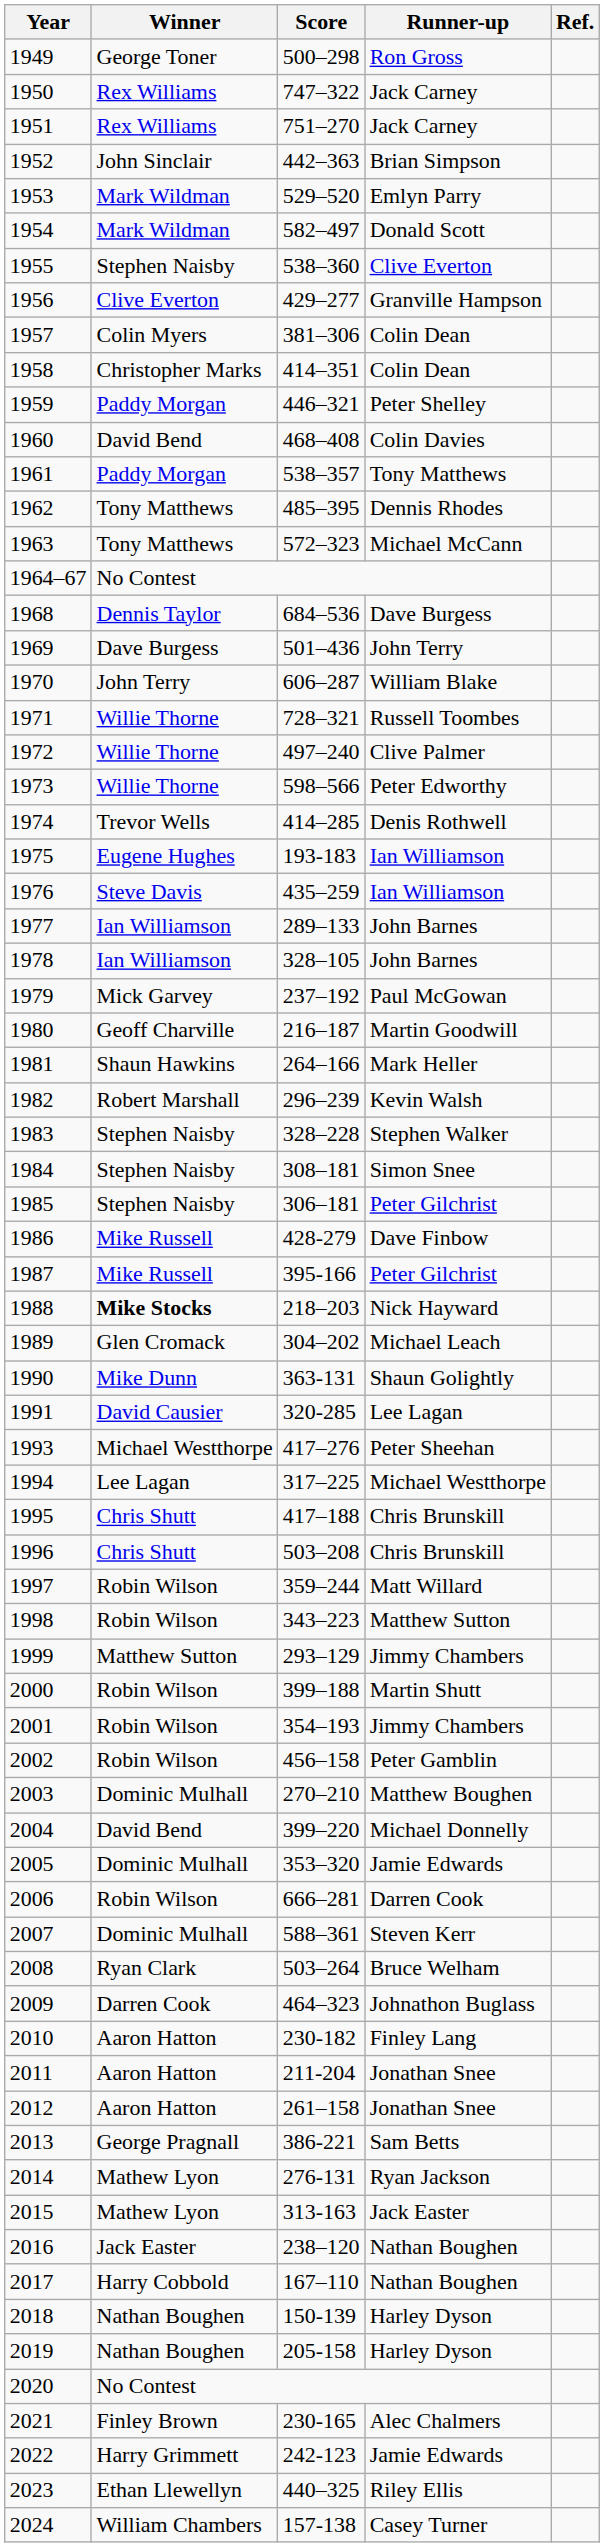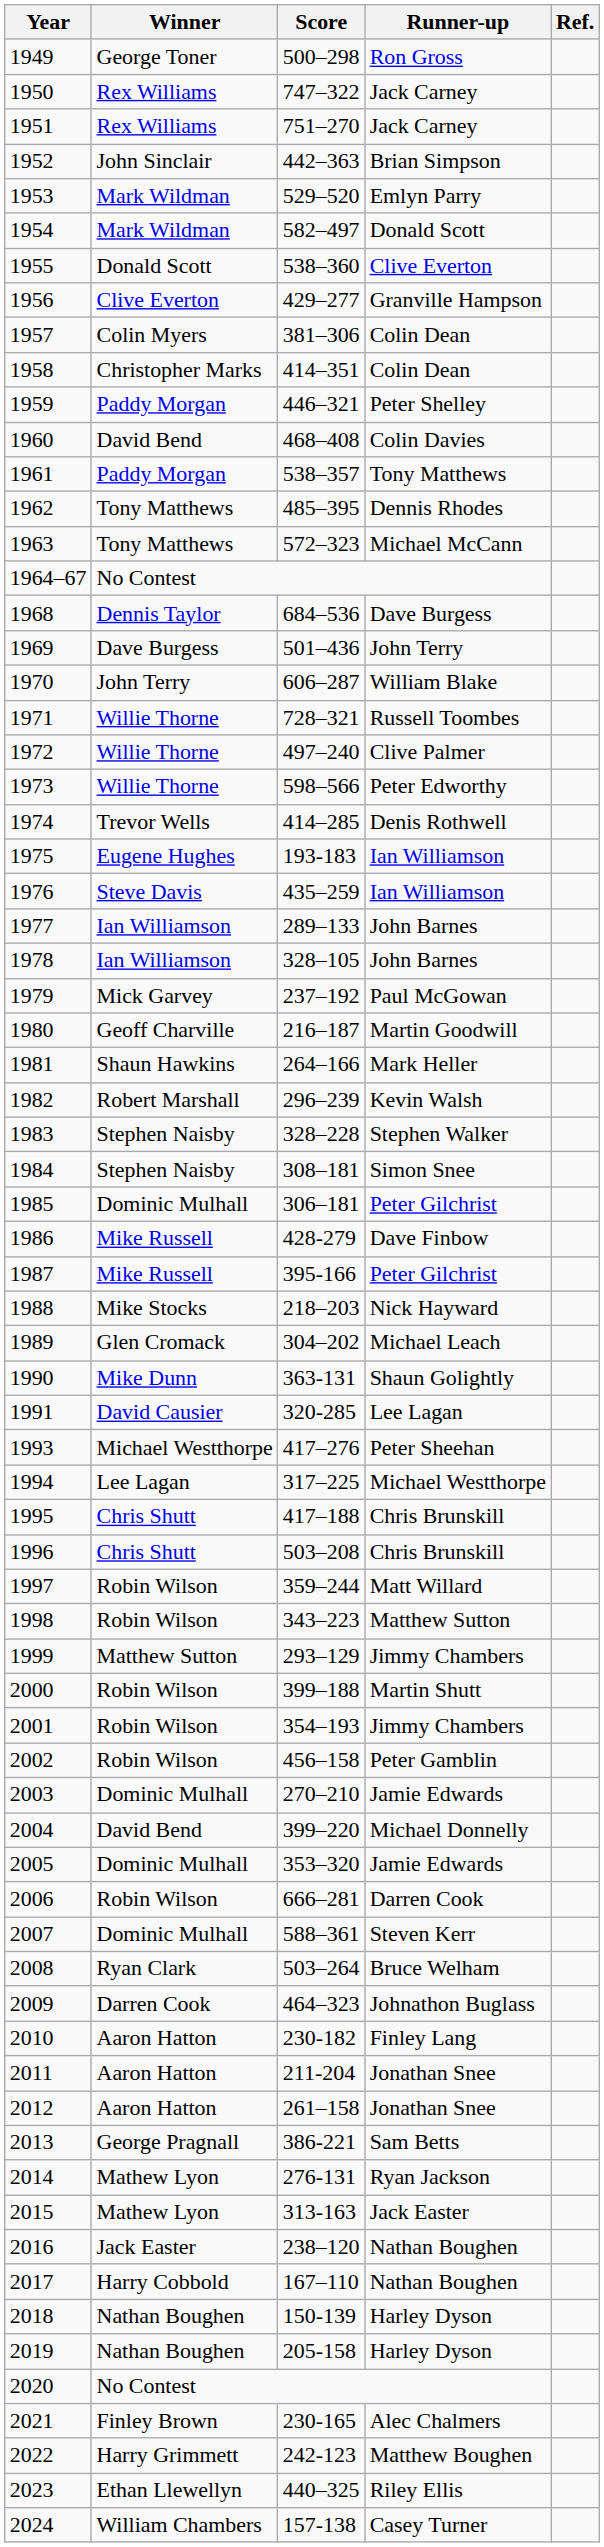1955 | Winner: Stephen Naisby -> Donald Scott
1985 | Winner: Stephen Naisby -> Dominic Mulhall
1988 | Winner: bold -> normal
2003 | Runner-up: Matthew Boughen -> Jamie Edwards
2022 | Runner-up: Jamie Edwards -> Matthew Boughen
